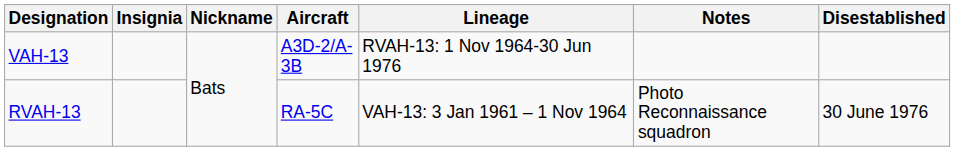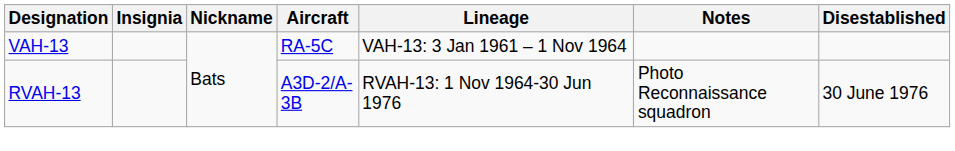VAH-13 | Aircraft: A3D-2/A-3B -> RA-5C
VAH-13 | Lineage: RVAH-13: 1 Nov 1964-30 Jun 1976 -> VAH-13: 3 Jan 1961 – 1 Nov 1964
RVAH-13 | Aircraft: RA-5C -> A3D-2/A-3B
RVAH-13 | Lineage: VAH-13: 3 Jan 1961 – 1 Nov 1964 -> RVAH-13: 1 Nov 1964-30 Jun 1976
